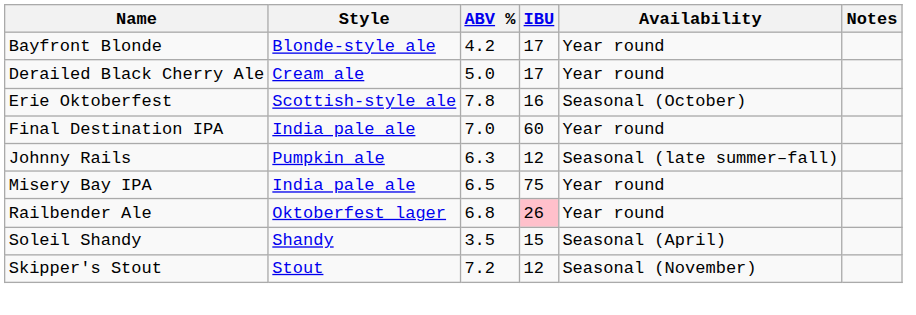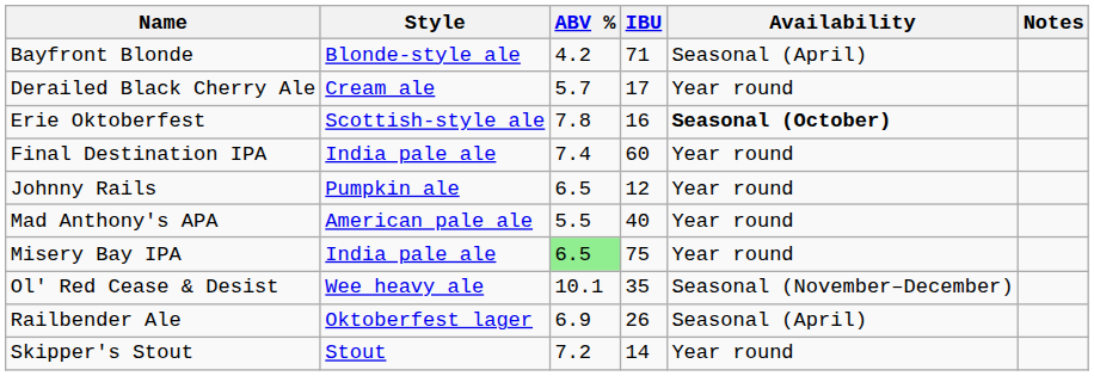Bayfront Blonde | IBU: 17 -> 71
Bayfront Blonde | Availability: Year round -> Seasonal (April)
Derailed Black Cherry Ale | ABV %: 5.0 -> 5.7
Erie Oktoberfest | Availability: normal -> bold
Final Destination IPA | ABV %: 7.0 -> 7.4
Johnny Rails | ABV %: 6.3 -> 6.5
Johnny Rails | Availability: Seasonal (late summer–fall) -> Year round
+ row: Mad Anthony's APA | American pale ale | 5.5 | 40 | Year round
Misery Bay IPA | ABV %: no background -> lightgreen background
+ row: Ol' Red Cease & Desist | Wee heavy ale | 10.1 | 35 | Seasonal (November–December)
Railbender Ale | ABV %: 6.8 -> 6.9
Railbender Ale | IBU: pink background -> no background
Railbender Ale | Availability: Year round -> Seasonal (April)
- row: Soleil Shandy | Shandy | 3.5 | 15 | Seasonal (April)
Skipper's Stout | IBU: 12 -> 14
Skipper's Stout | Availability: Seasonal (November) -> Year round
